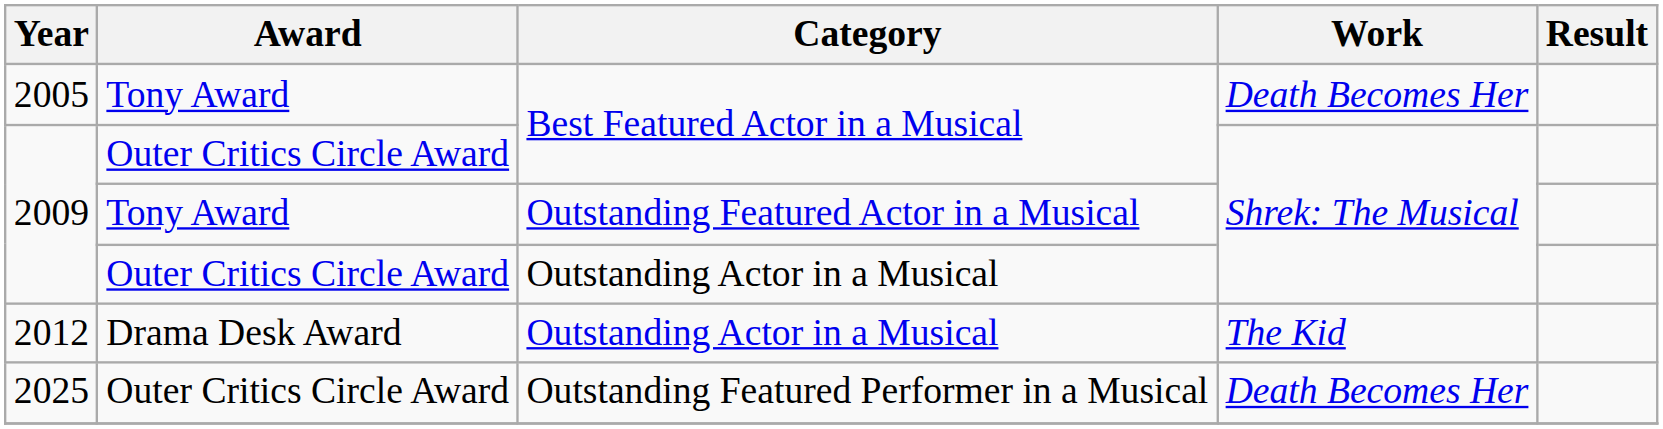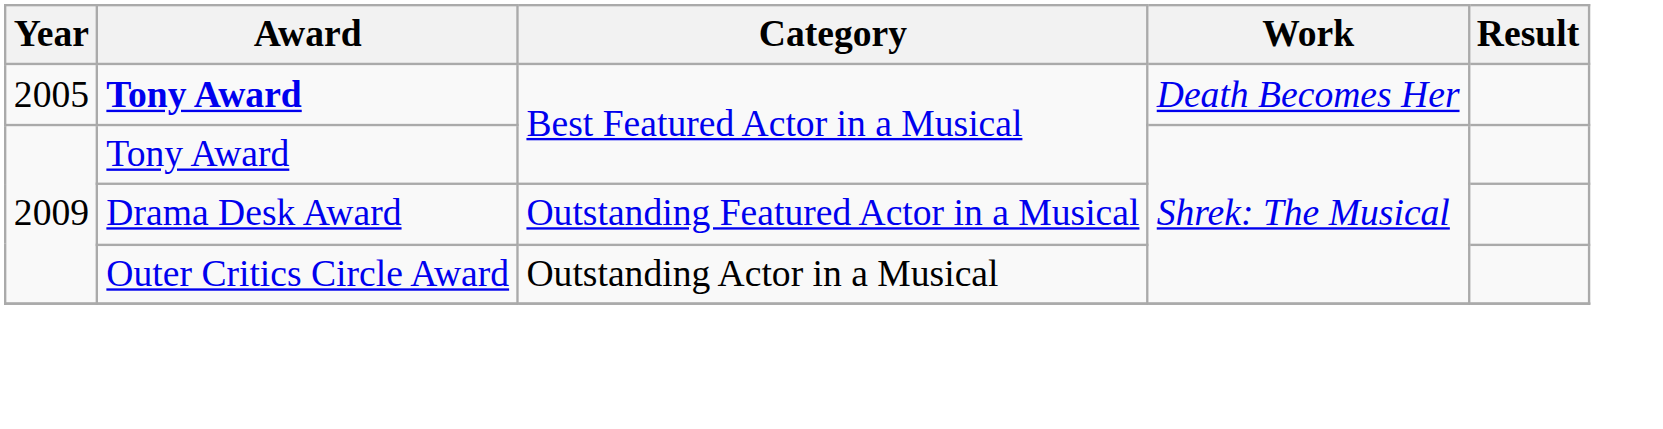2005 | Award: normal -> bold
2009 / Best Featured Actor in a Musical | Award: Outer Critics Circle Award -> Tony Award
2009 / Outstanding Featured Actor in a Musical | Award: Tony Award -> Drama Desk Award
- row: 2012 | Drama Desk Award | Outstanding Actor in a Musical | The Kid
- row: 2025 | Outer Critics Circle Award | Outstanding Featured Performer in a Musical | Death Becomes Her
